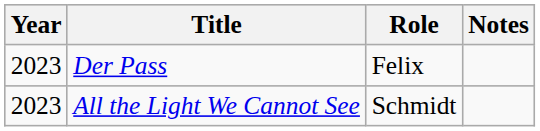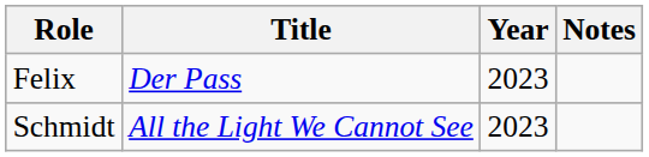columns swapped: Year <-> Role
